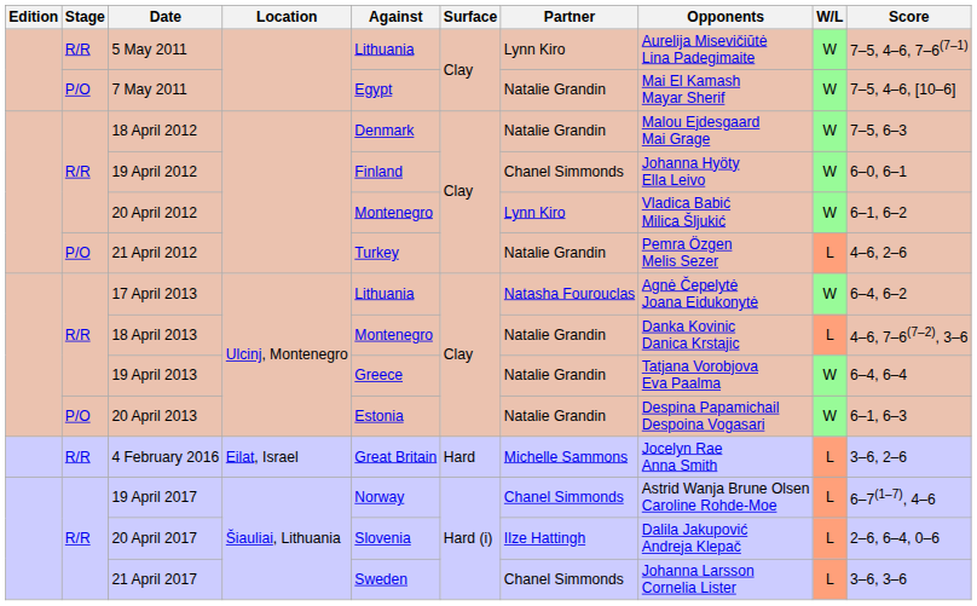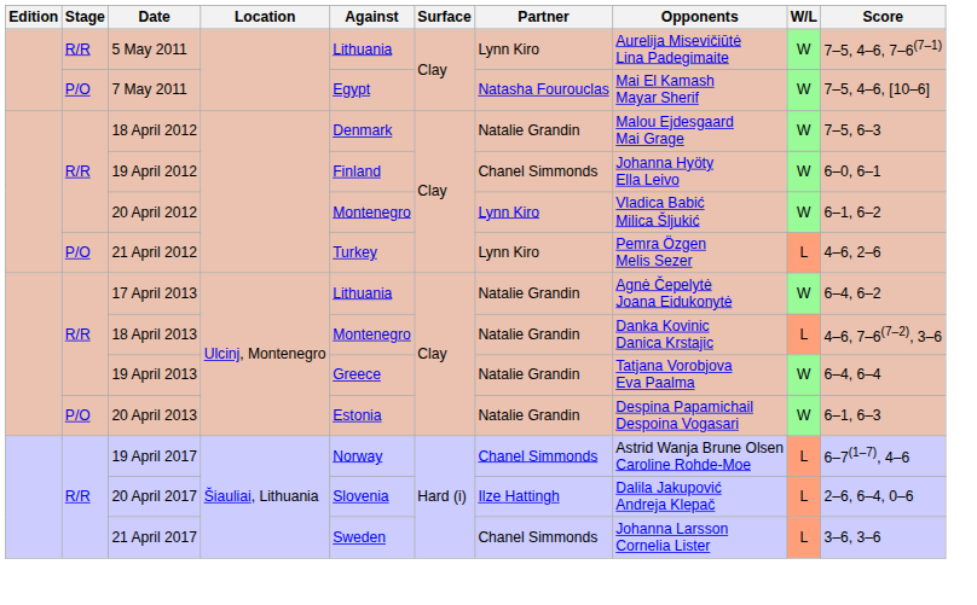7 May 2011 | Partner: Natalie Grandin -> Natasha Fourouclas
21 April 2012 | Partner: Natalie Grandin -> Lynn Kiro
17 April 2013 | Partner: Natasha Fourouclas -> Natalie Grandin
- row: R/R | 4 February 2016 | Eilat, Israel | Great Britain | Hard | Michelle Sammons | Jocelyn Rae Anna Smith | L | 3–6, 2–6
